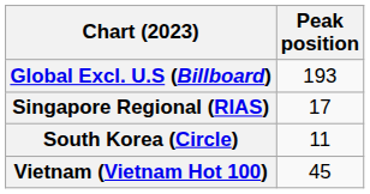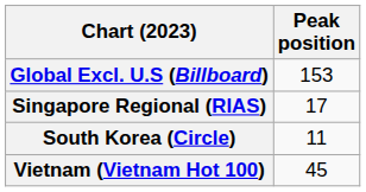Global Excl. U.S (Billboard) | Peak position: 193 -> 153
